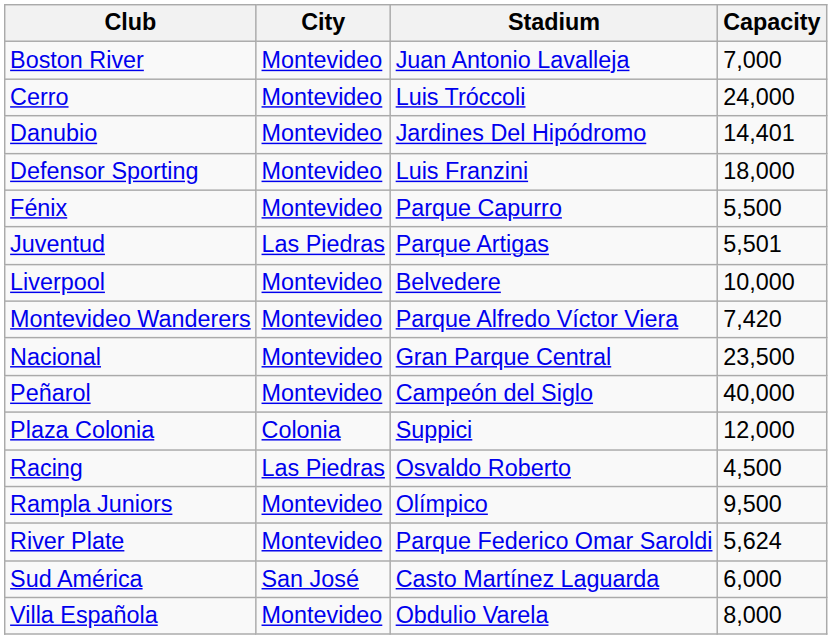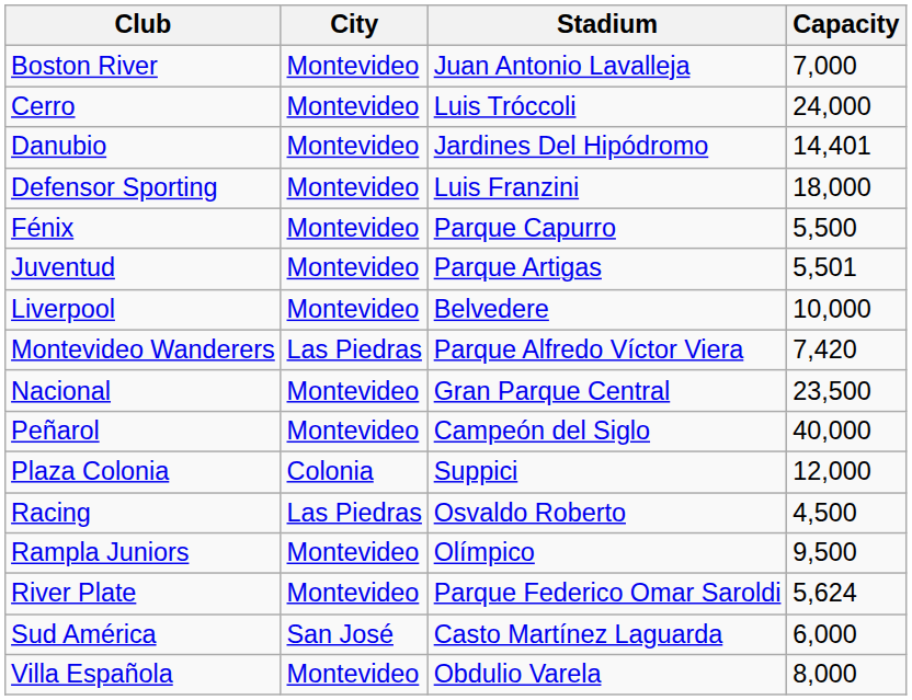Juventud | City: Las Piedras -> Montevideo
Montevideo Wanderers | City: Montevideo -> Las Piedras
